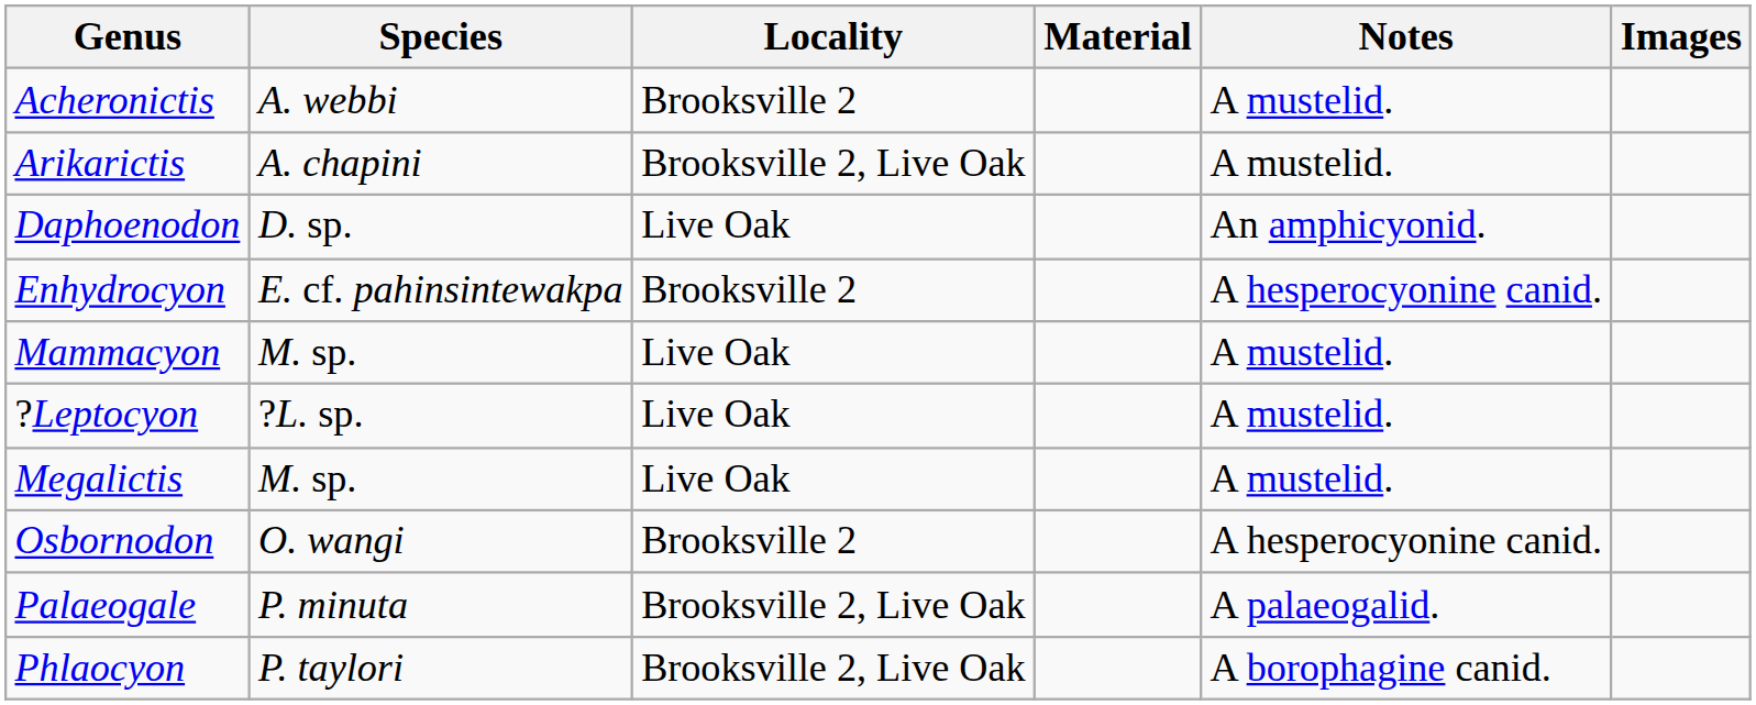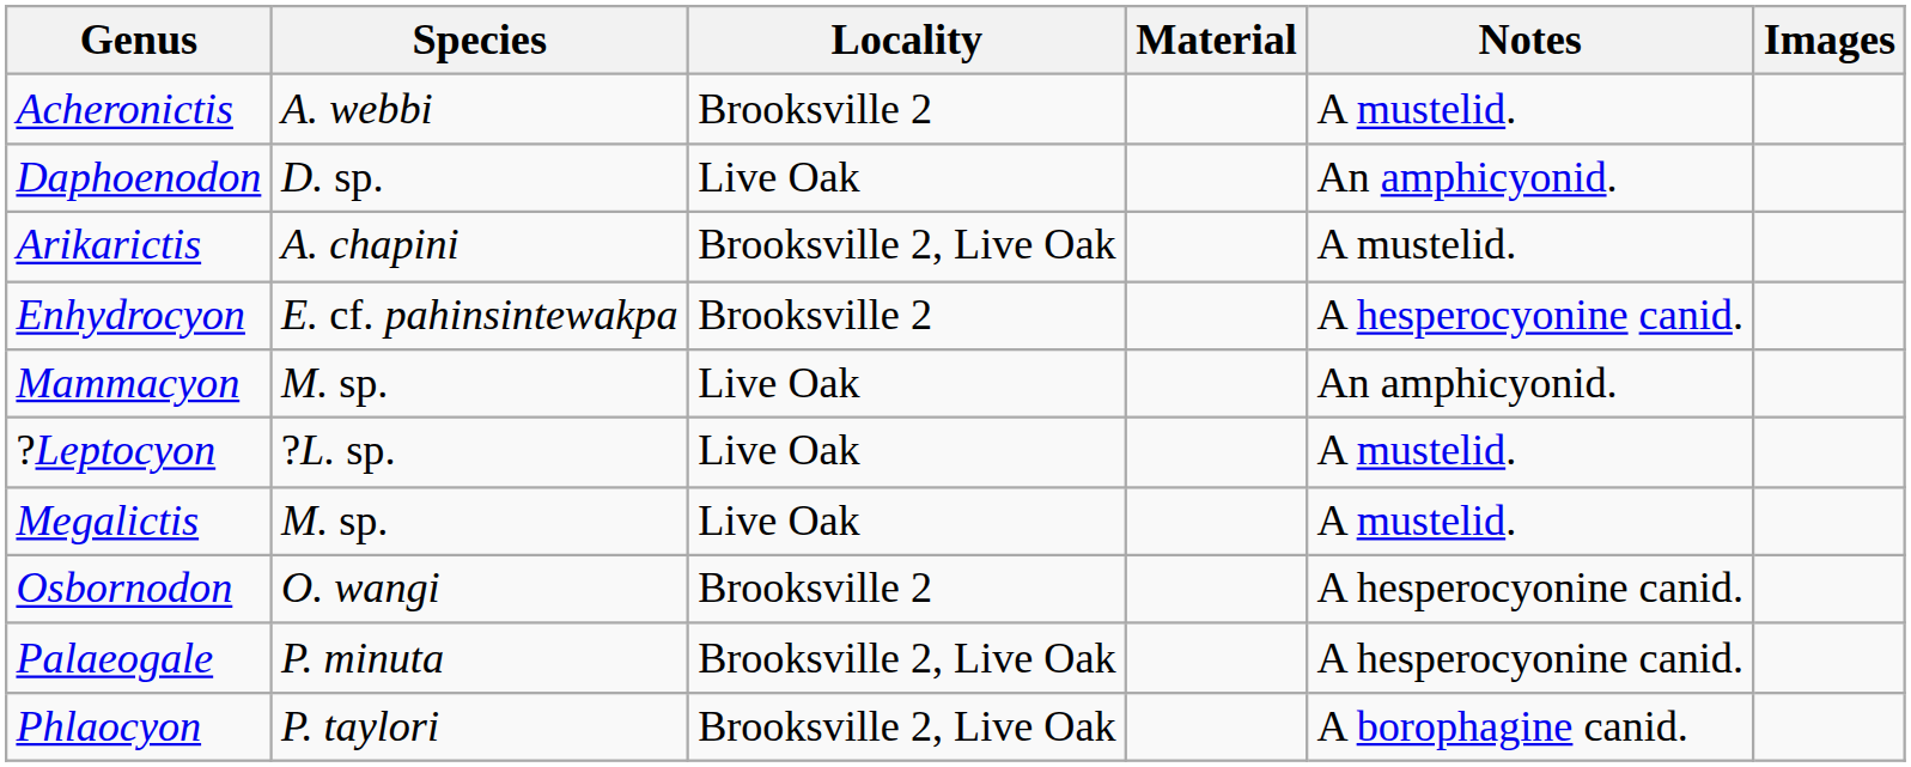rows swapped: Arikarictis <-> Daphoenodon
Mammacyon | Notes: A mustelid. -> An amphicyonid.
Palaeogale | Notes: A palaeogalid. -> A hesperocyonine canid.
